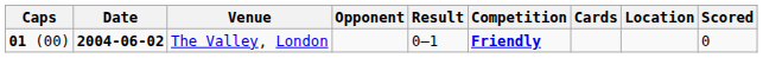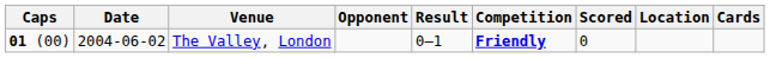columns swapped: Scored <-> Cards
The Valley, London | Date: bold -> normal
